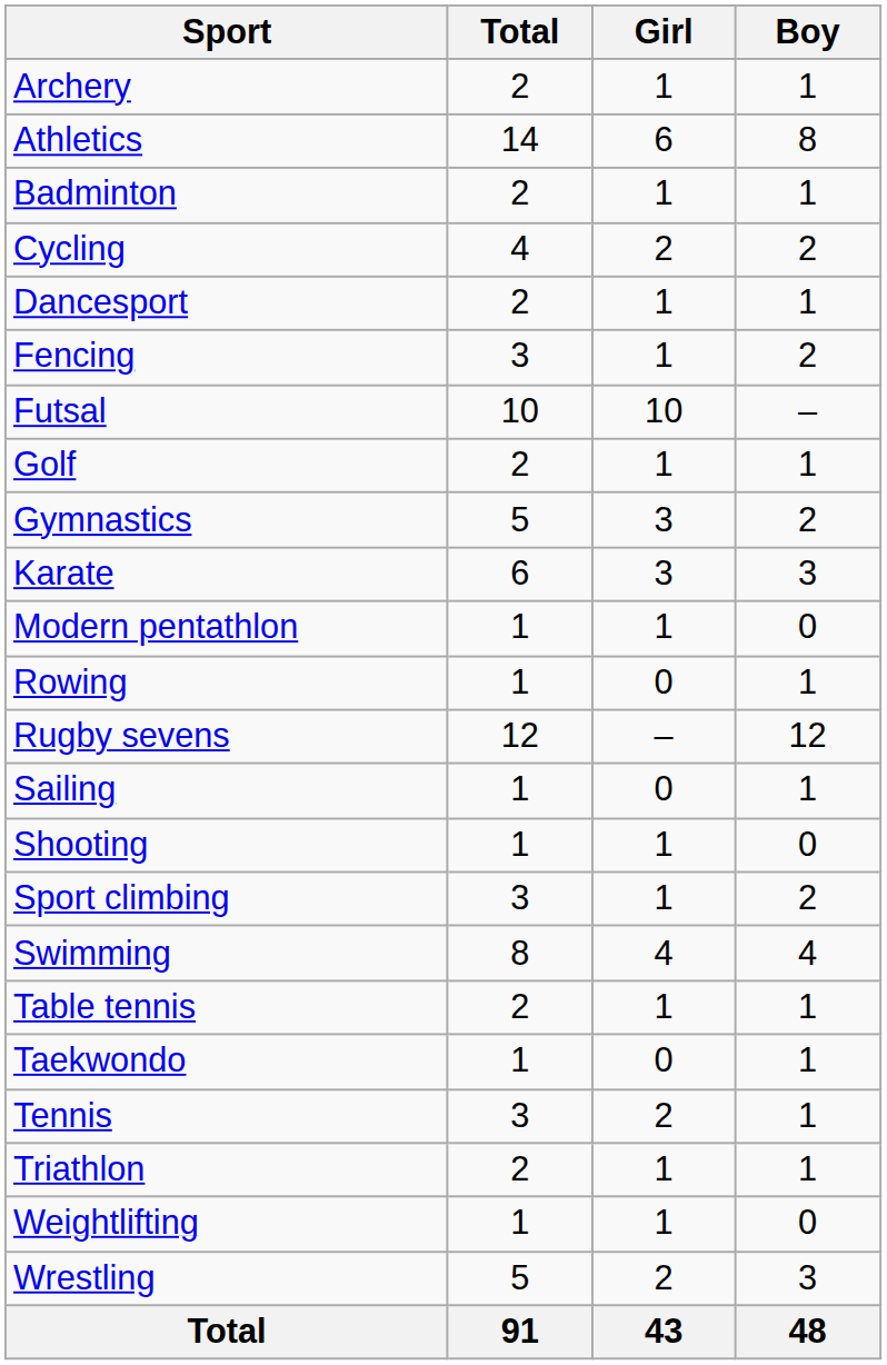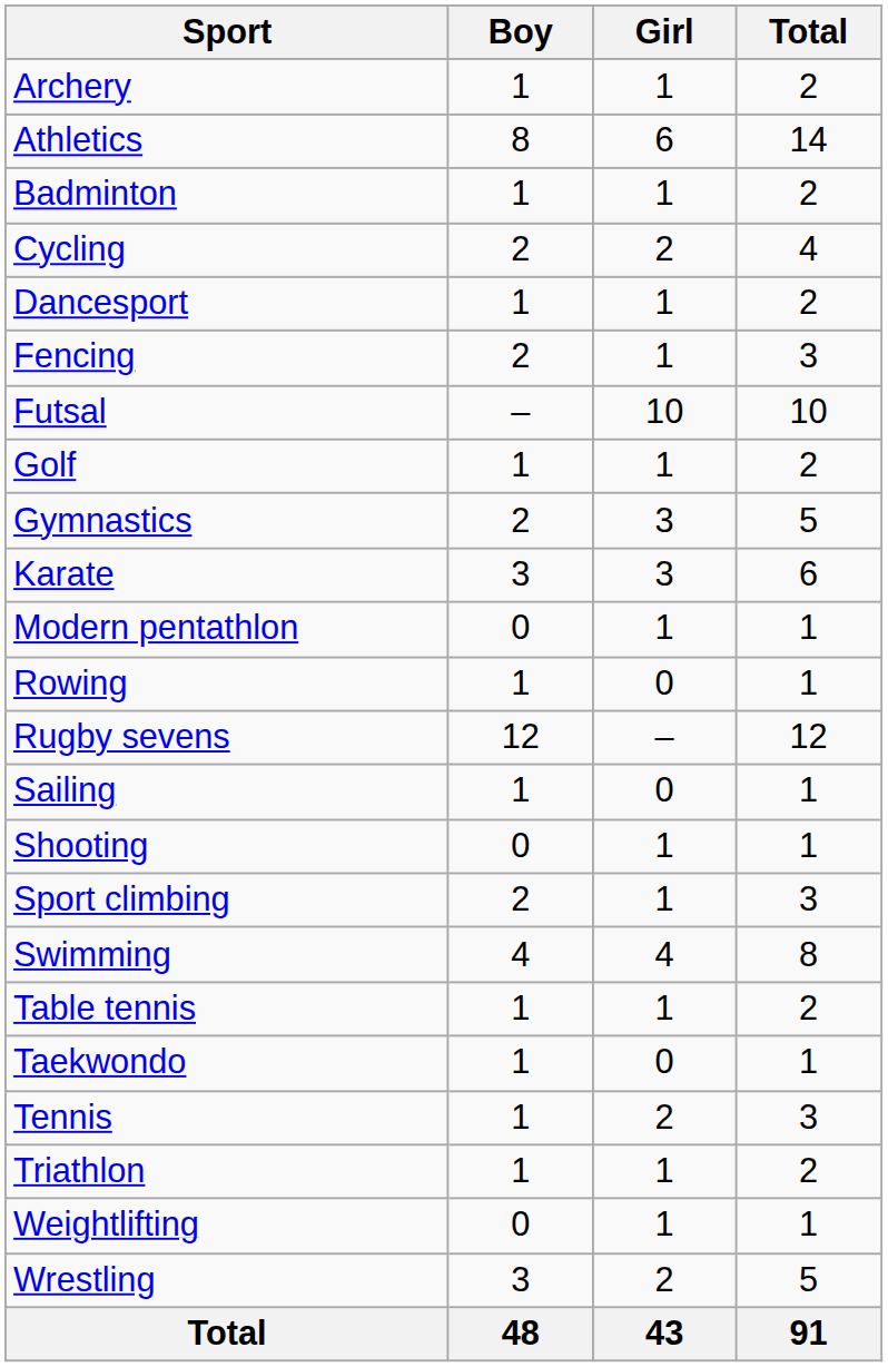columns swapped: Boy <-> Total
